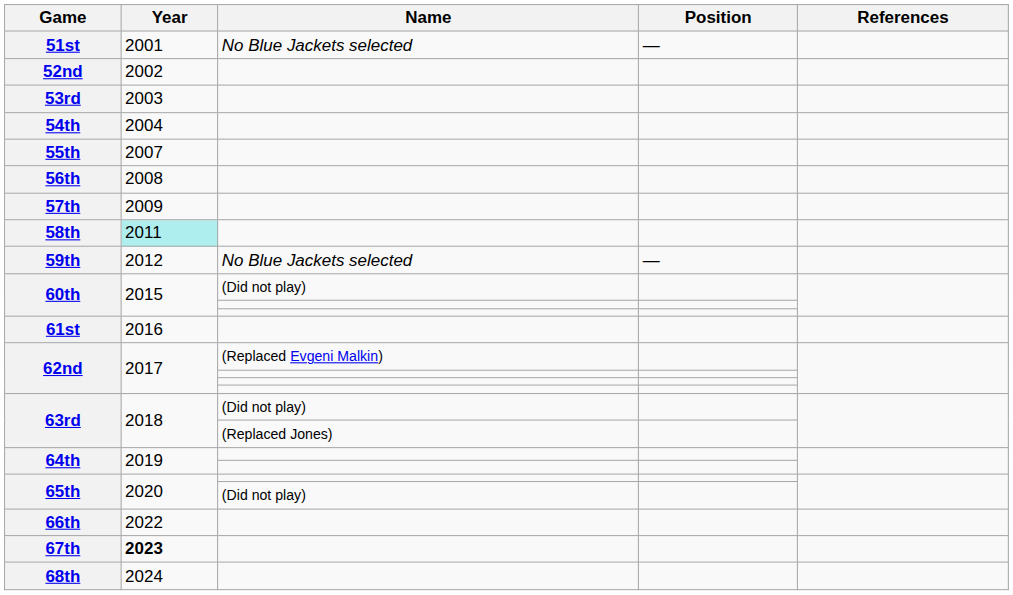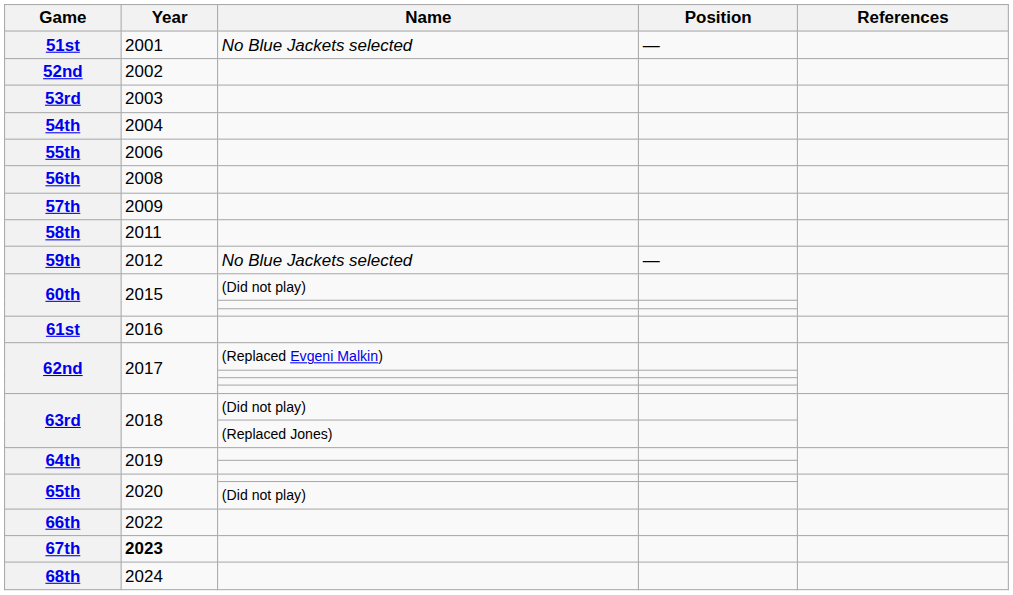55th | Year: 2007 -> 2006
58th | Year: paleturquoise background -> no background
